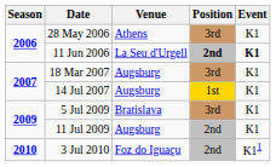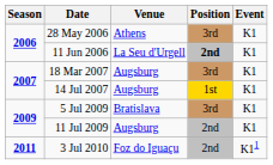11 Jun 2006 | Event: bold -> normal
3 Jul 2010 | Season: 2010 -> 2011
